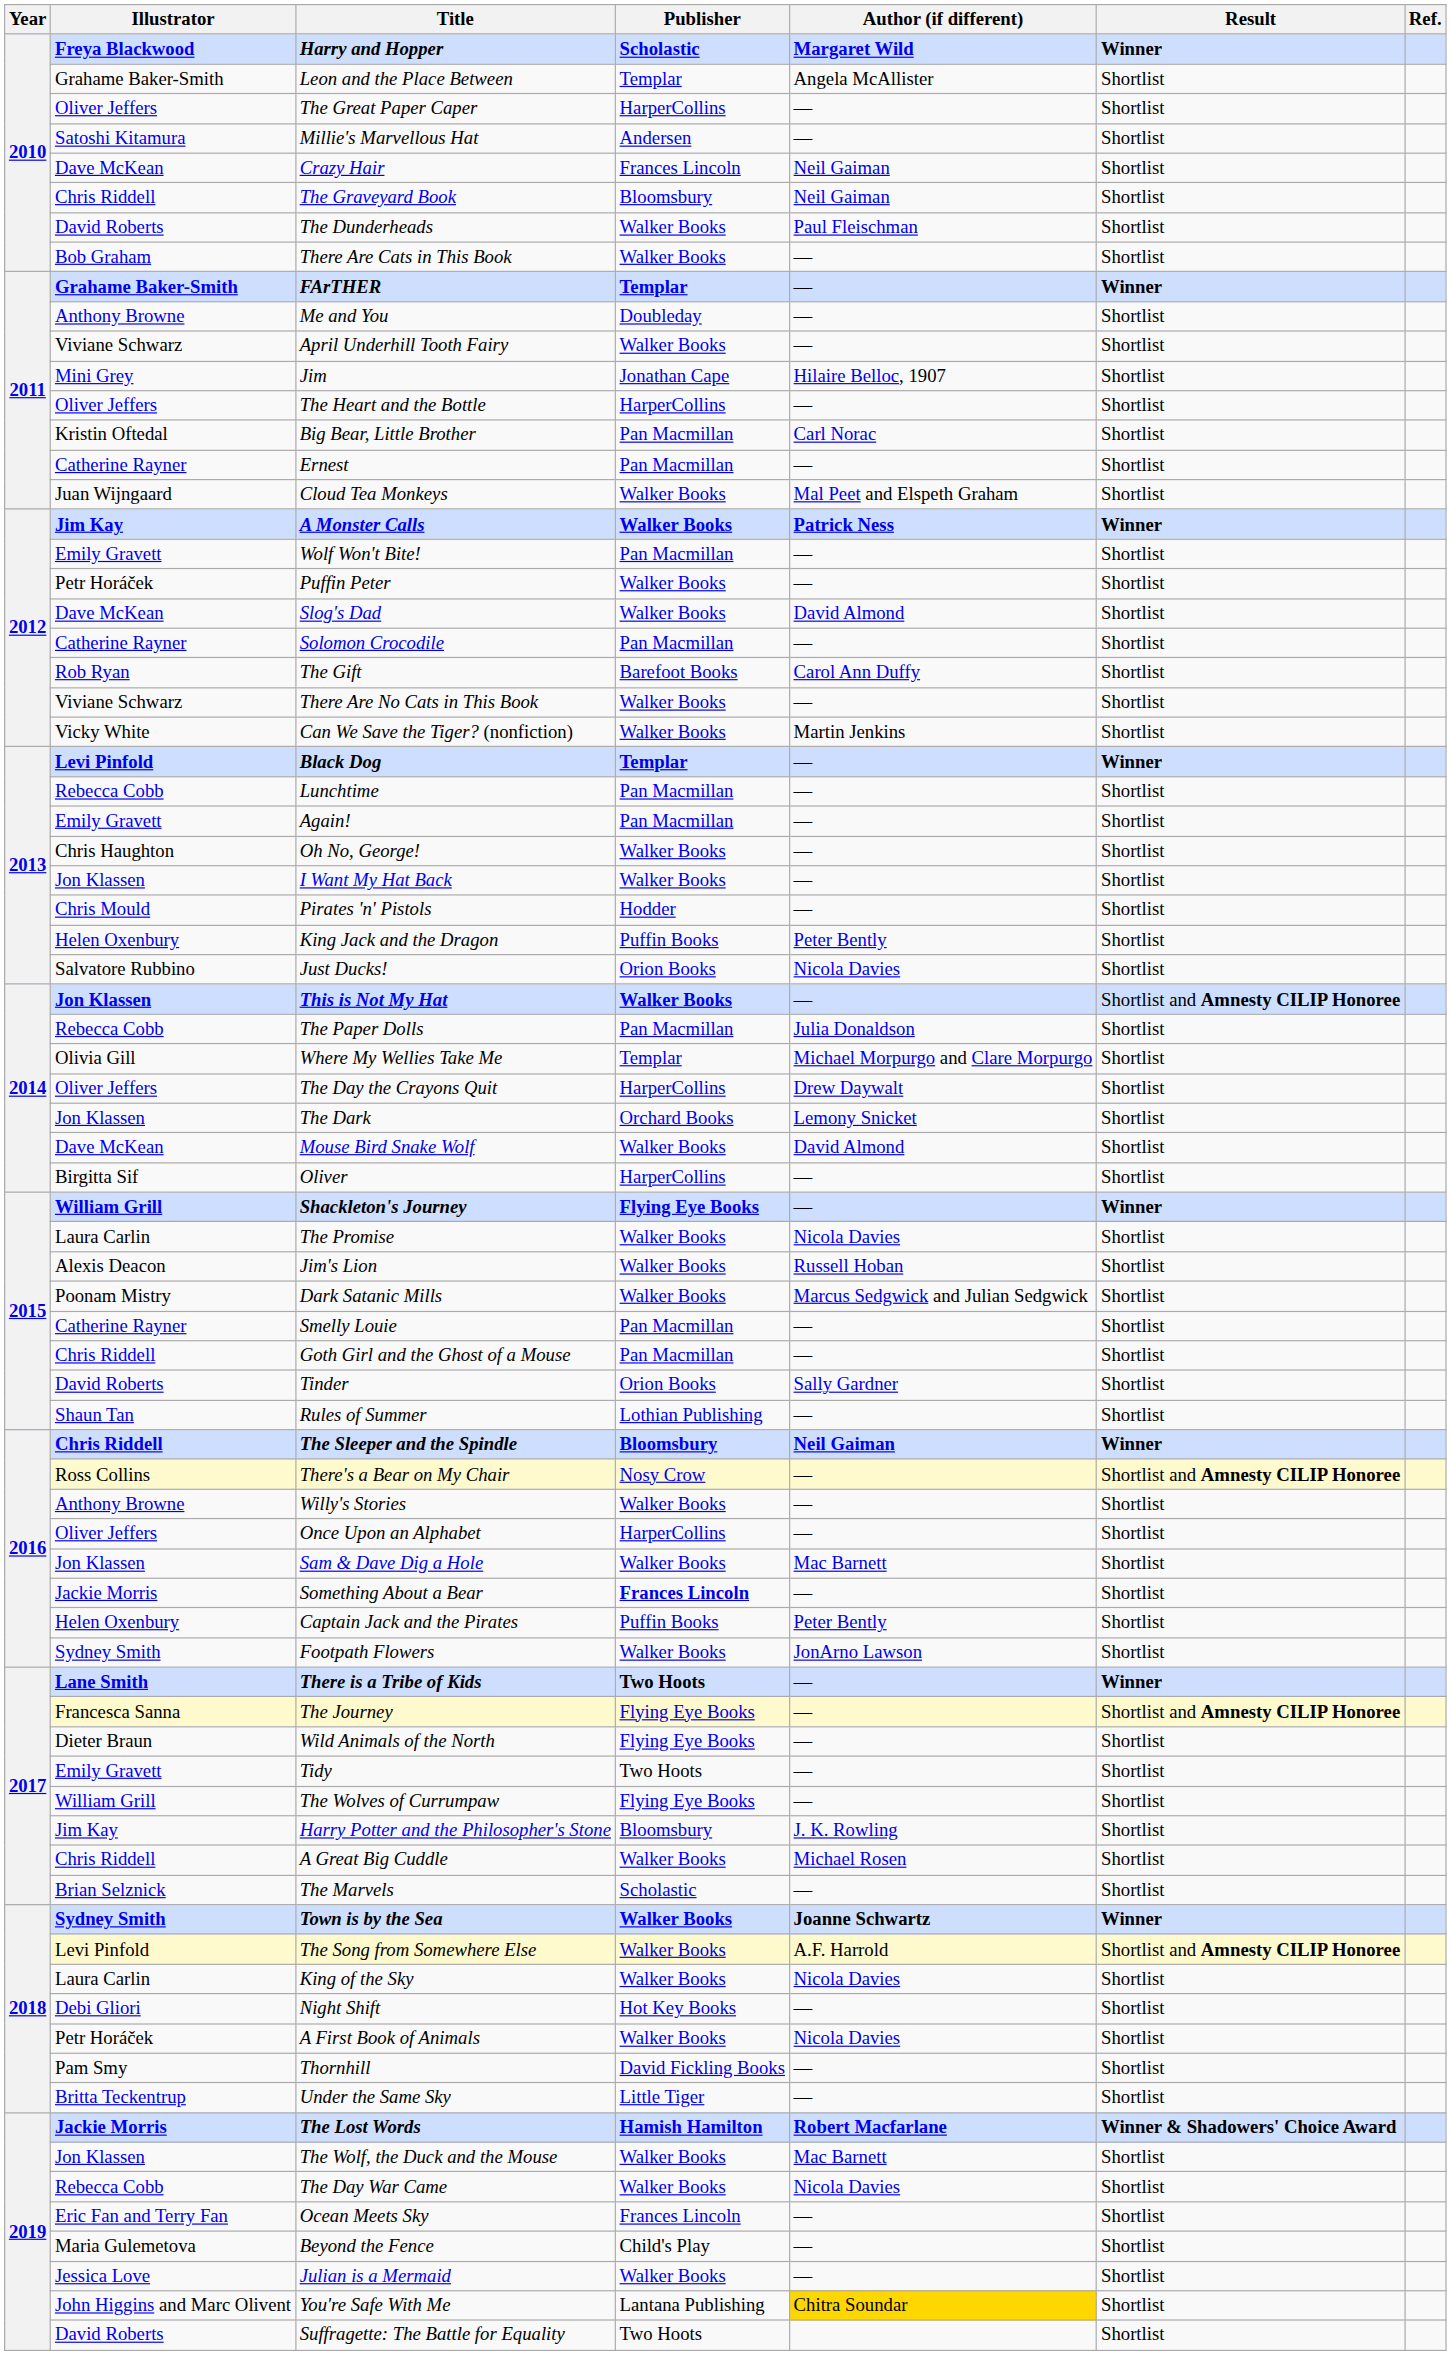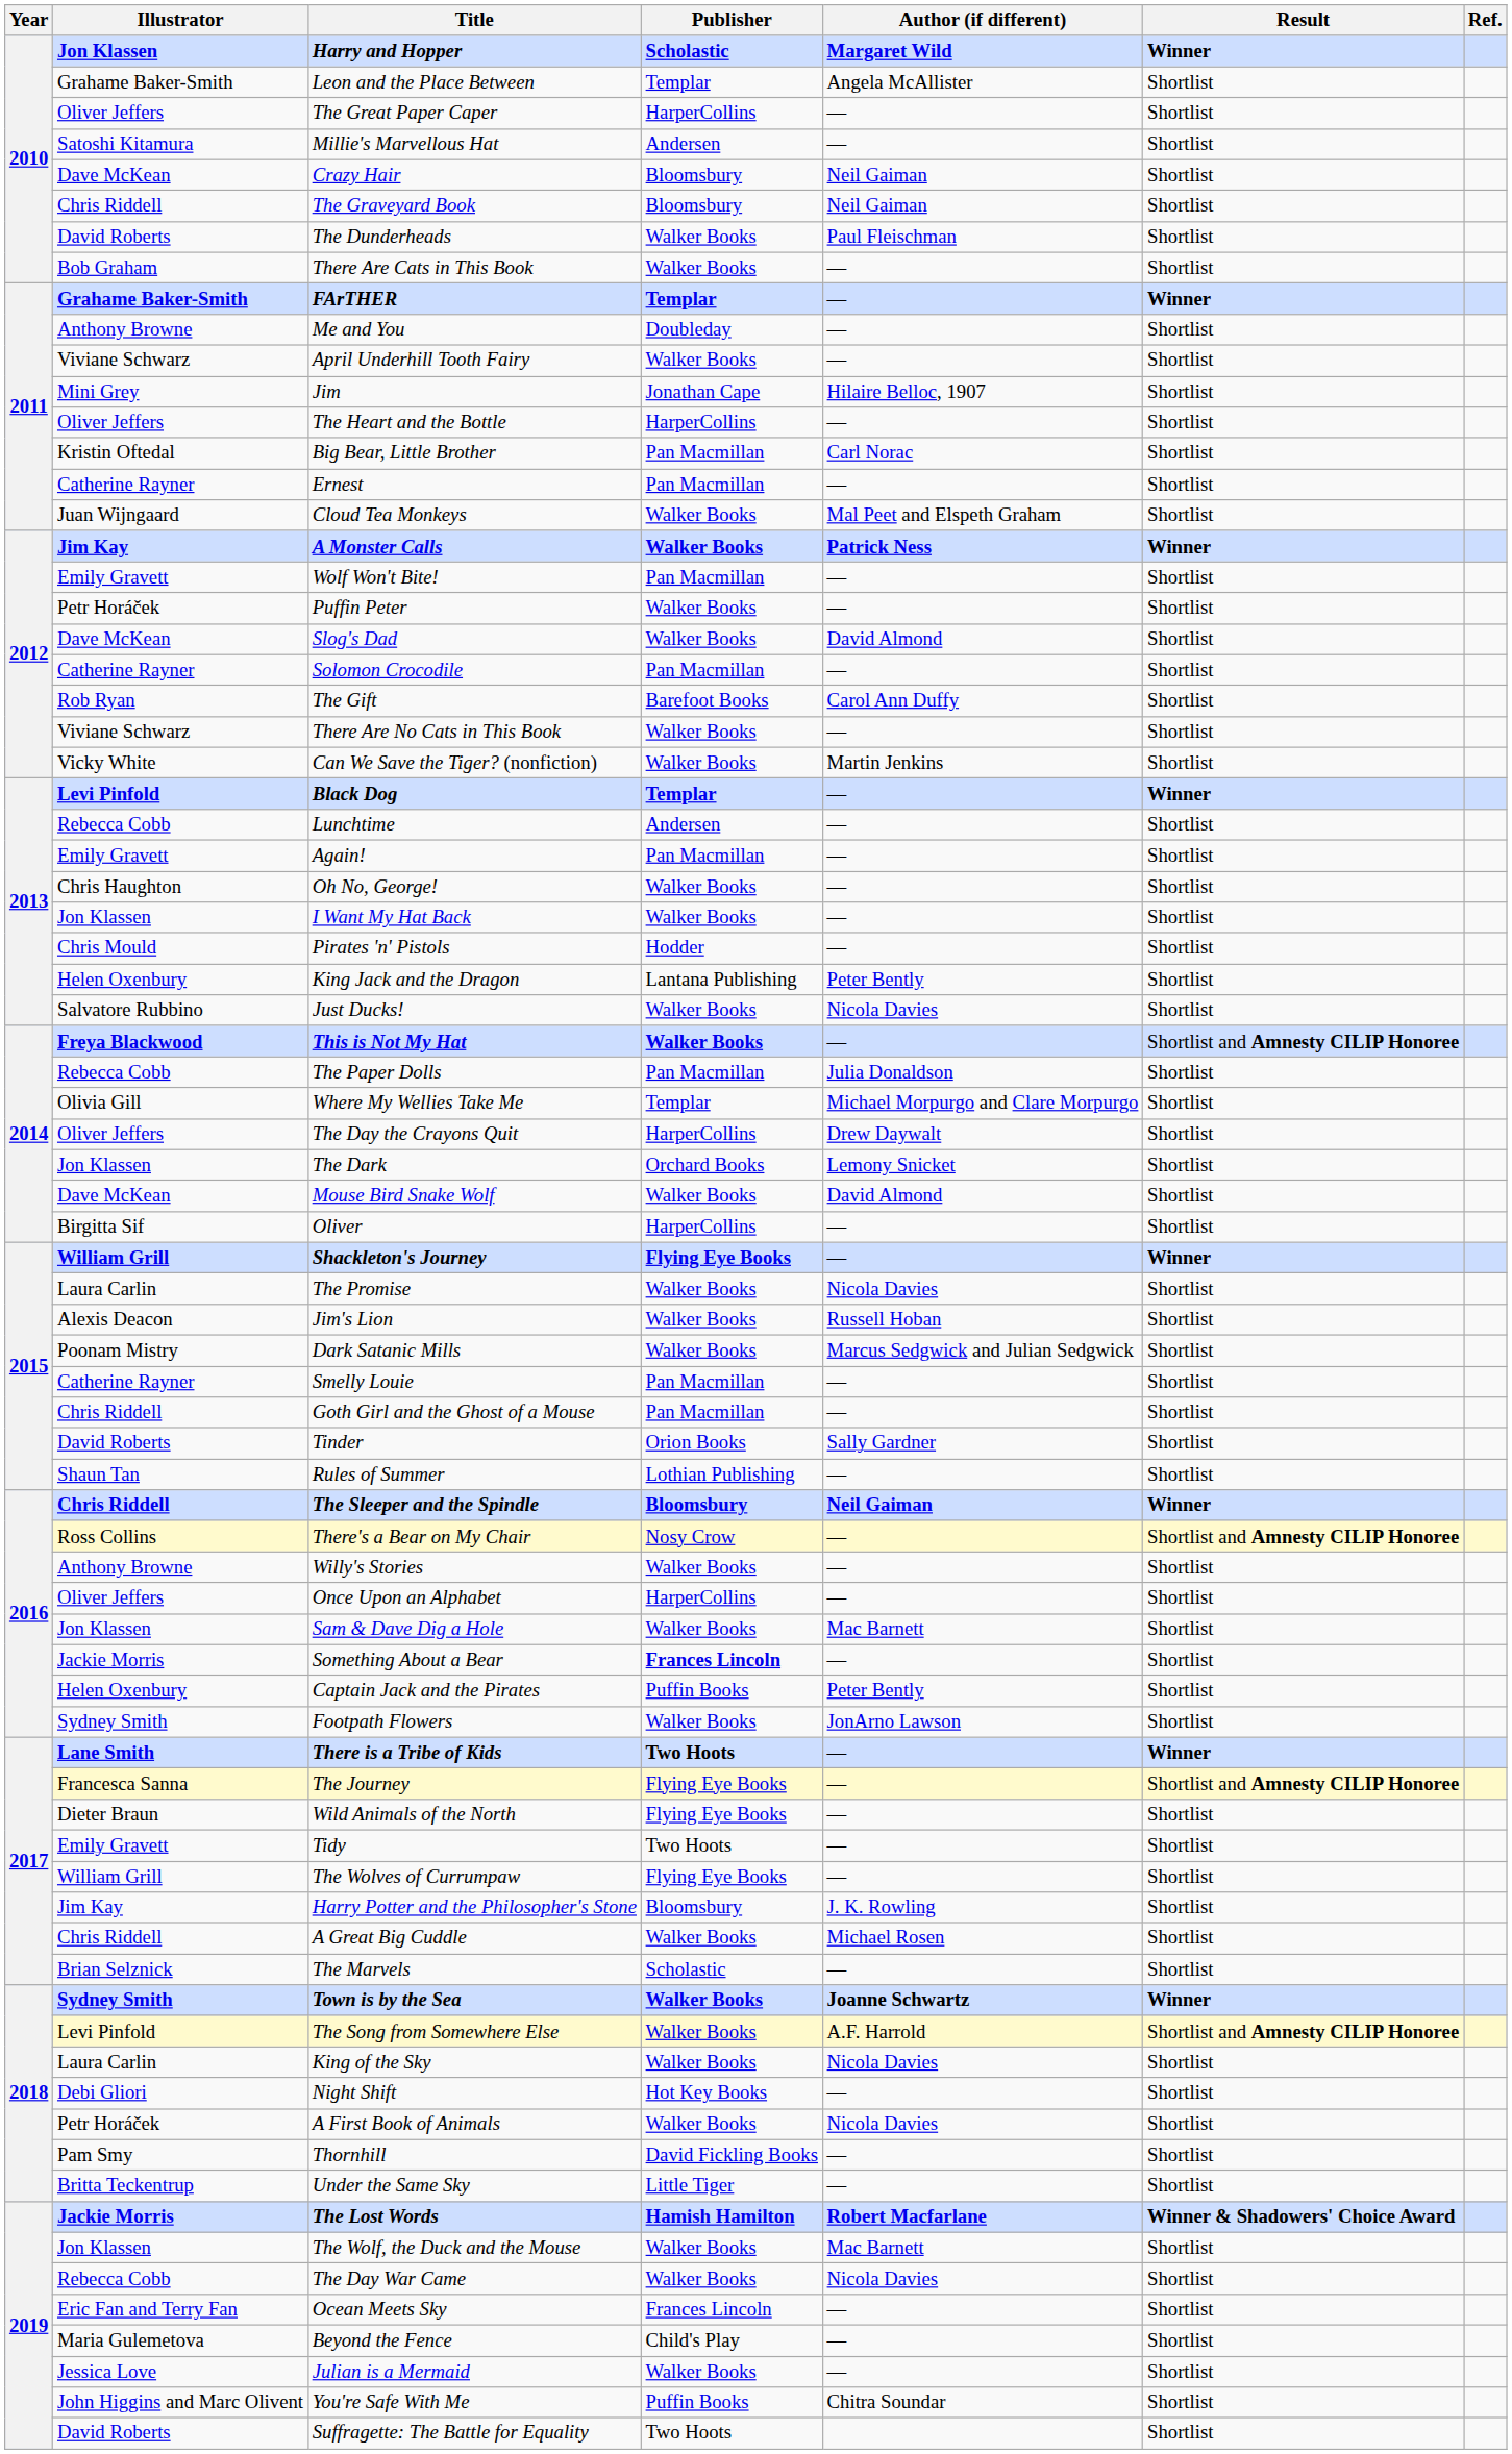Harry and Hopper | Illustrator: Freya Blackwood -> Jon Klassen
Crazy Hair | Publisher: Frances Lincoln -> Bloomsbury
Lunchtime | Publisher: Pan Macmillan -> Andersen
King Jack and the Dragon | Publisher: Puffin Books -> Lantana Publishing
Just Ducks! | Publisher: Orion Books -> Walker Books
This is Not My Hat | Illustrator: Jon Klassen -> Freya Blackwood
You're Safe With Me | Publisher: Lantana Publishing -> Puffin Books
You're Safe With Me | Author (if different): gold background -> no background
